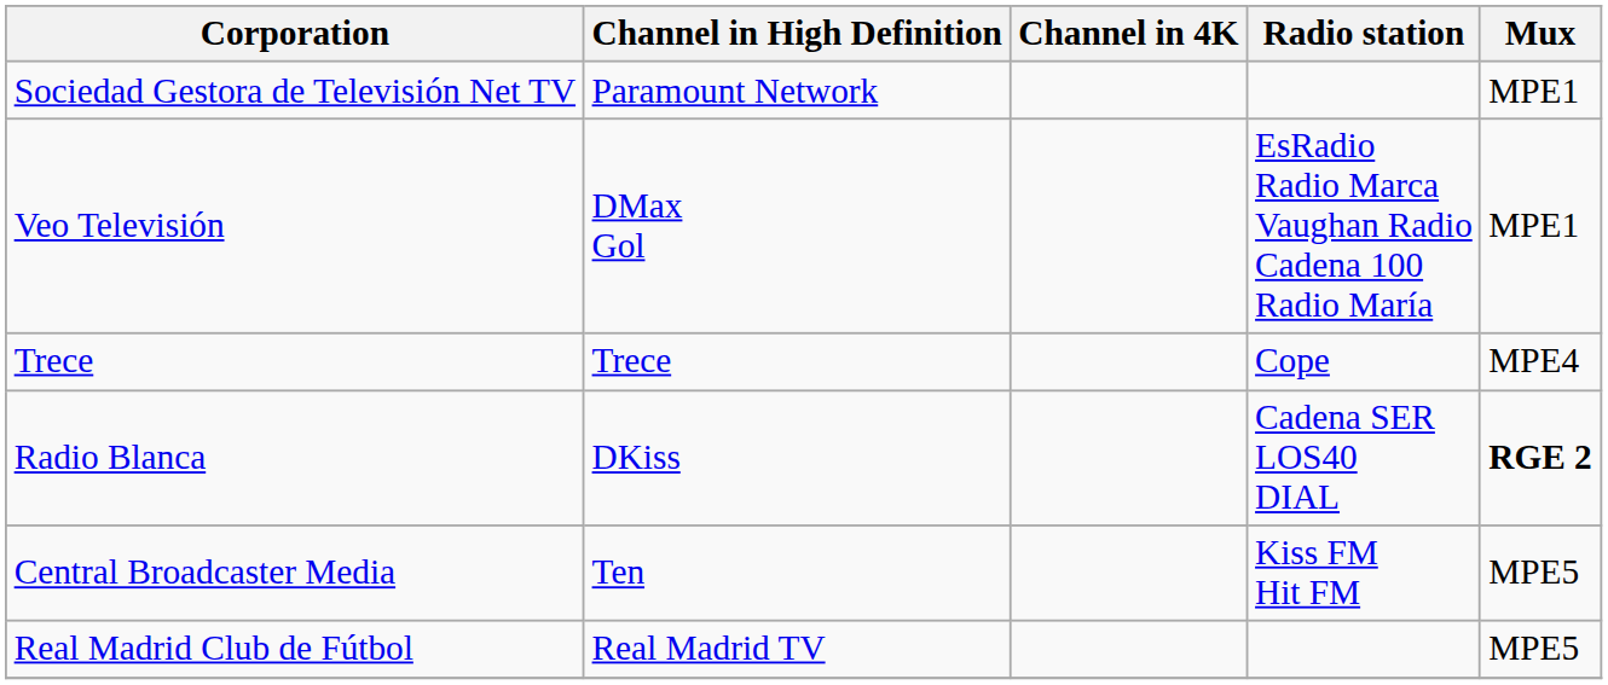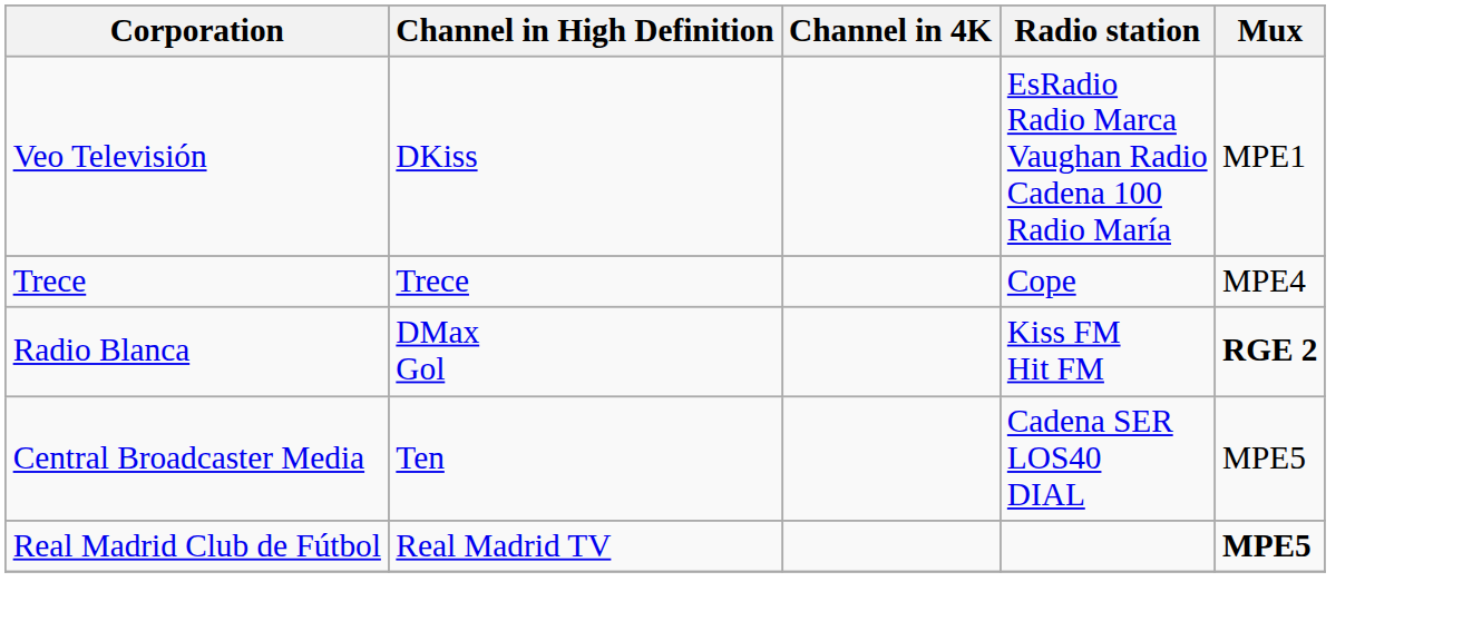- row: Sociedad Gestora de Televisión Net TV | Paramount Network | MPE1
Veo Televisión | Channel in High Definition: DMax Gol -> DKiss
Radio Blanca | Channel in High Definition: DKiss -> DMax Gol
Radio Blanca | Radio station: Cadena SER LOS40 DIAL -> Kiss FM Hit FM
Central Broadcaster Media | Radio station: Kiss FM Hit FM -> Cadena SER LOS40 DIAL
Real Madrid Club de Fútbol | Mux: normal -> bold
